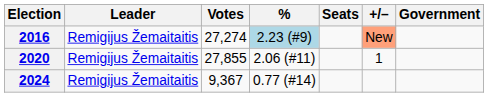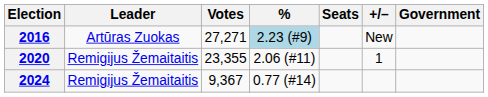2016 | Leader: Remigijus Žemaitaitis -> Artūras Zuokas
2016 | Votes: 27,274 -> 27,271
2016 | +/–: lightsalmon background -> no background
2020 | Votes: 27,855 -> 23,355
